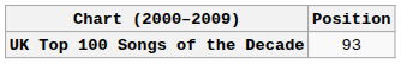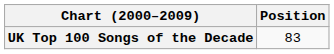UK Top 100 Songs of the Decade | Position: 93 -> 83
